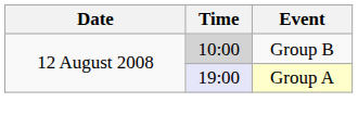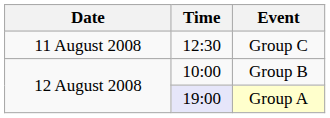+ row: 11 August 2008 | 12:30 | Group C
Group B | Time: lightgrey background -> no background
